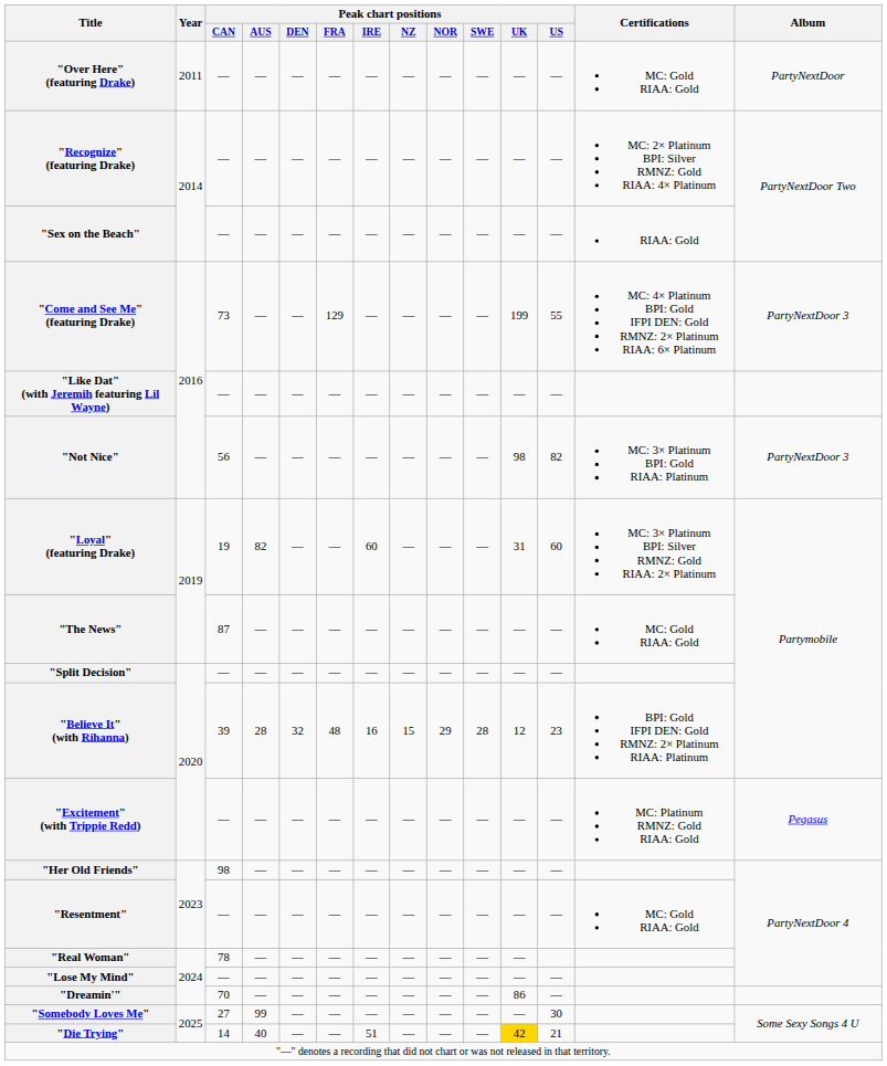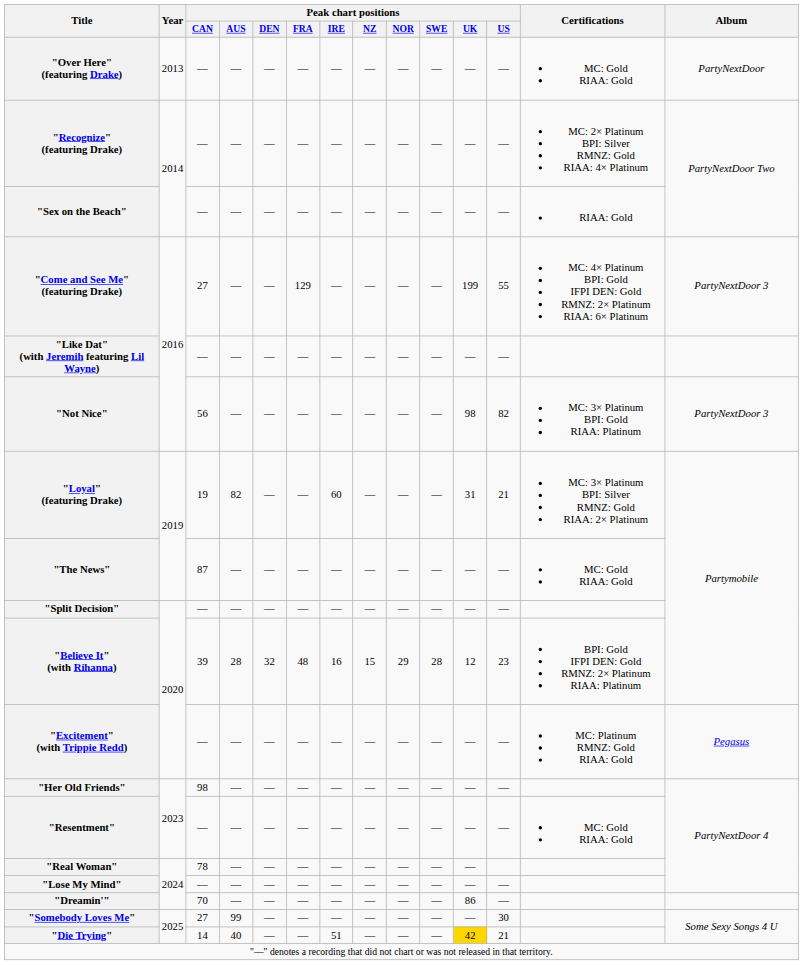"Over Here" (featuring Drake) | Year: 2011 -> 2013
"Come and See Me" (featuring Drake) | Peak chart positions / CAN: 73 -> 27
"Loyal" (featuring Drake) | Peak chart positions / US: 60 -> 21
